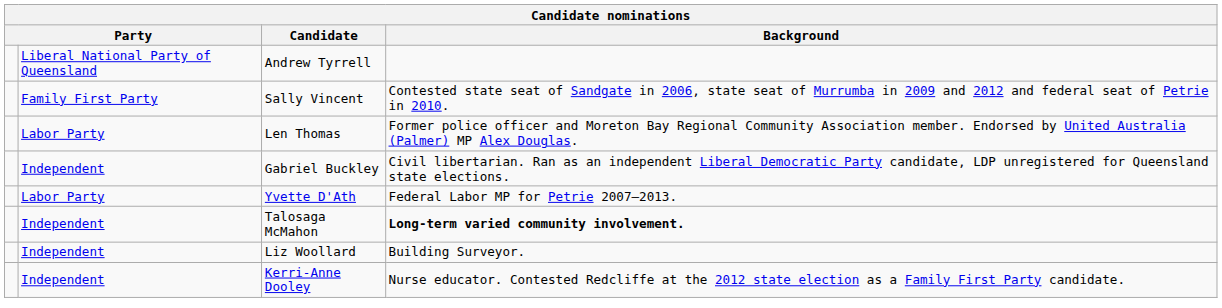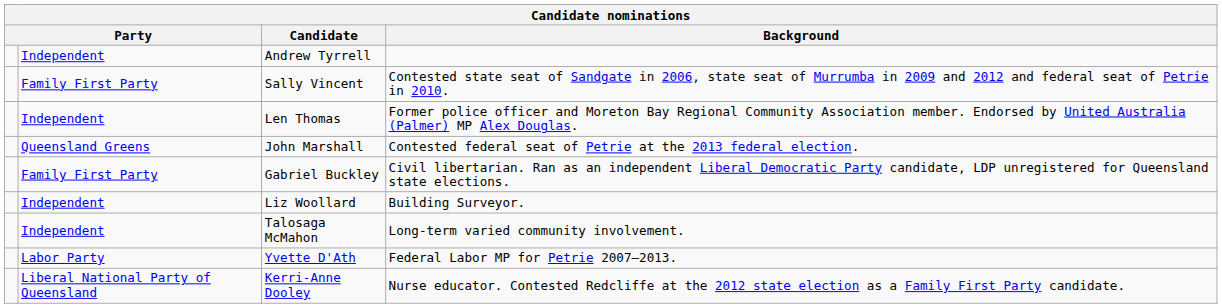Andrew Tyrrell | column 2: Liberal National Party of Queensland -> Independent
Len Thomas | column 2: Labor Party -> Independent
+ row: Queensland Greens | John Marshall | Contested federal seat of Petrie at the 2013 federal election.
Gabriel Buckley | column 2: Independent -> Family First Party
rows swapped: Yvette D'Ath <-> Liz Woollard
Talosaga McMahon | Background: bold -> normal
Kerri-Anne Dooley | column 2: Independent -> Liberal National Party of Queensland
